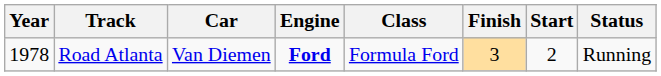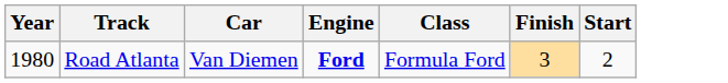- column: Status | Running
Road Atlanta | Year: 1978 -> 1980
